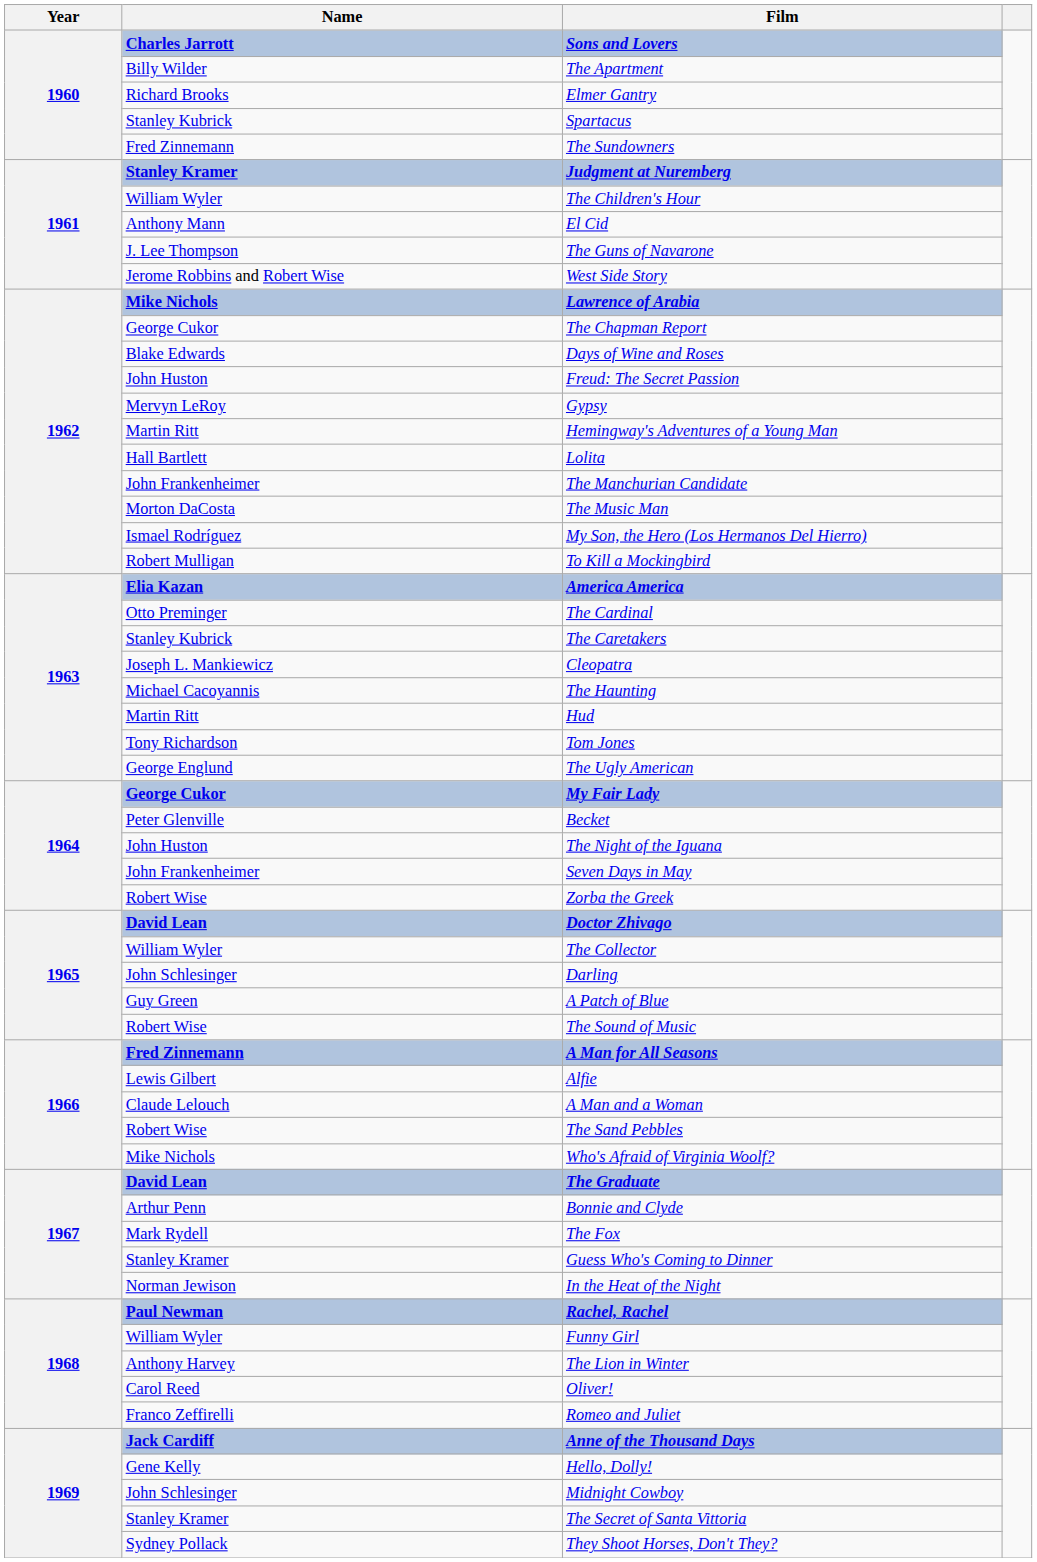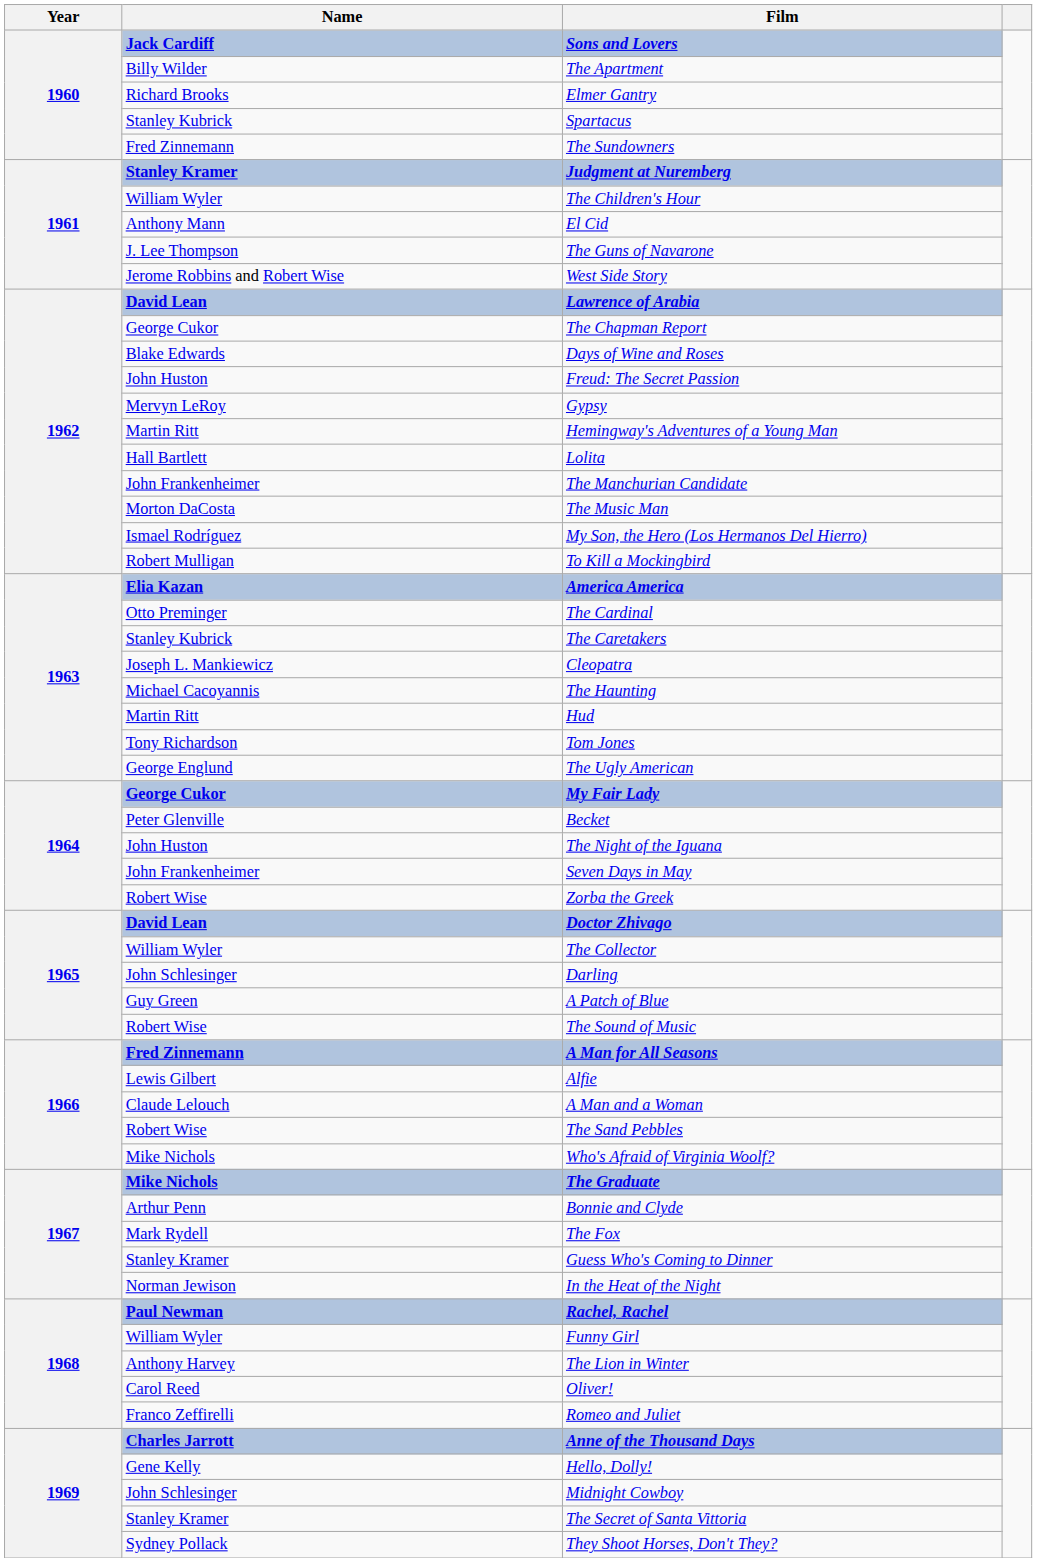Sons and Lovers | Name: Charles Jarrott -> Jack Cardiff
Lawrence of Arabia | Name: Mike Nichols -> David Lean
The Graduate | Name: David Lean -> Mike Nichols
Anne of the Thousand Days | Name: Jack Cardiff -> Charles Jarrott
